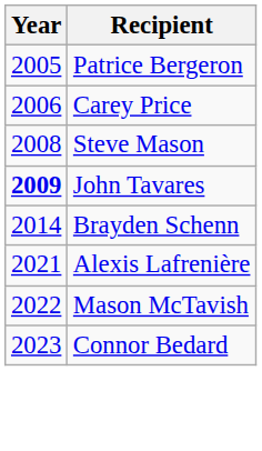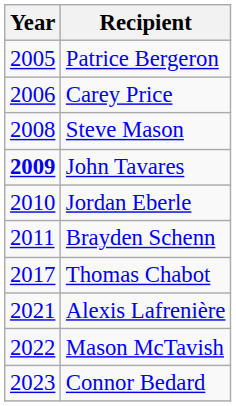+ row: 2010 | Jordan Eberle
Brayden Schenn | Year: 2014 -> 2011
+ row: 2017 | Thomas Chabot
